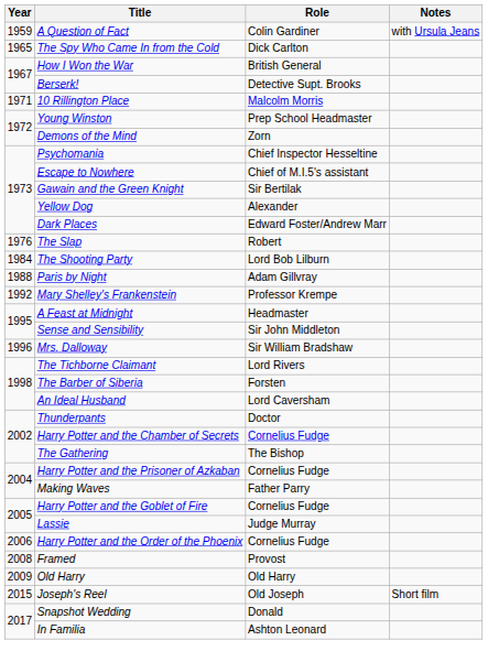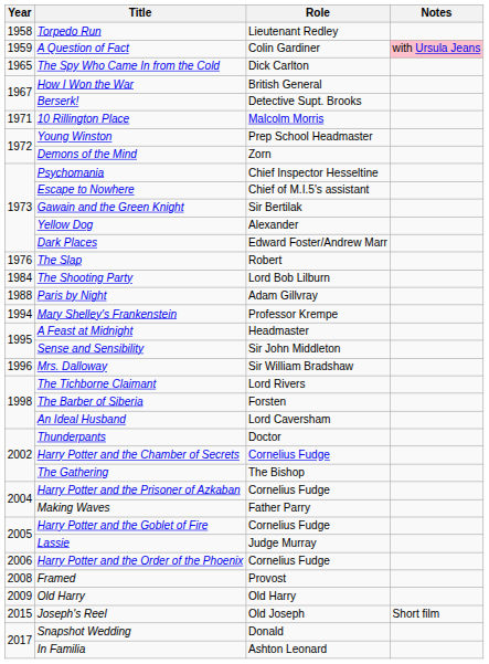+ row: 1958 | Torpedo Run | Lieutenant Redley
A Question of Fact | Notes: no background -> pink background
Mary Shelley's Frankenstein | Year: 1992 -> 1994
